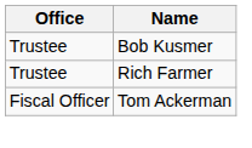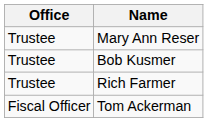+ row: Trustee | Mary Ann Reser
